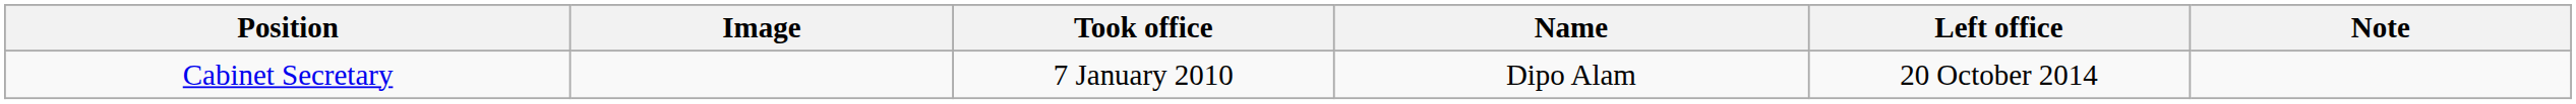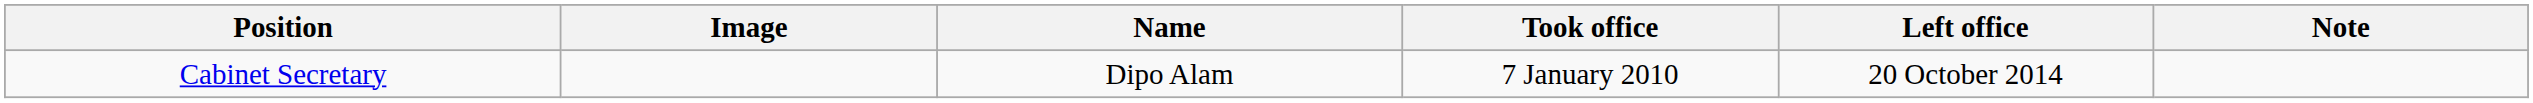columns swapped: Name <-> Took office
